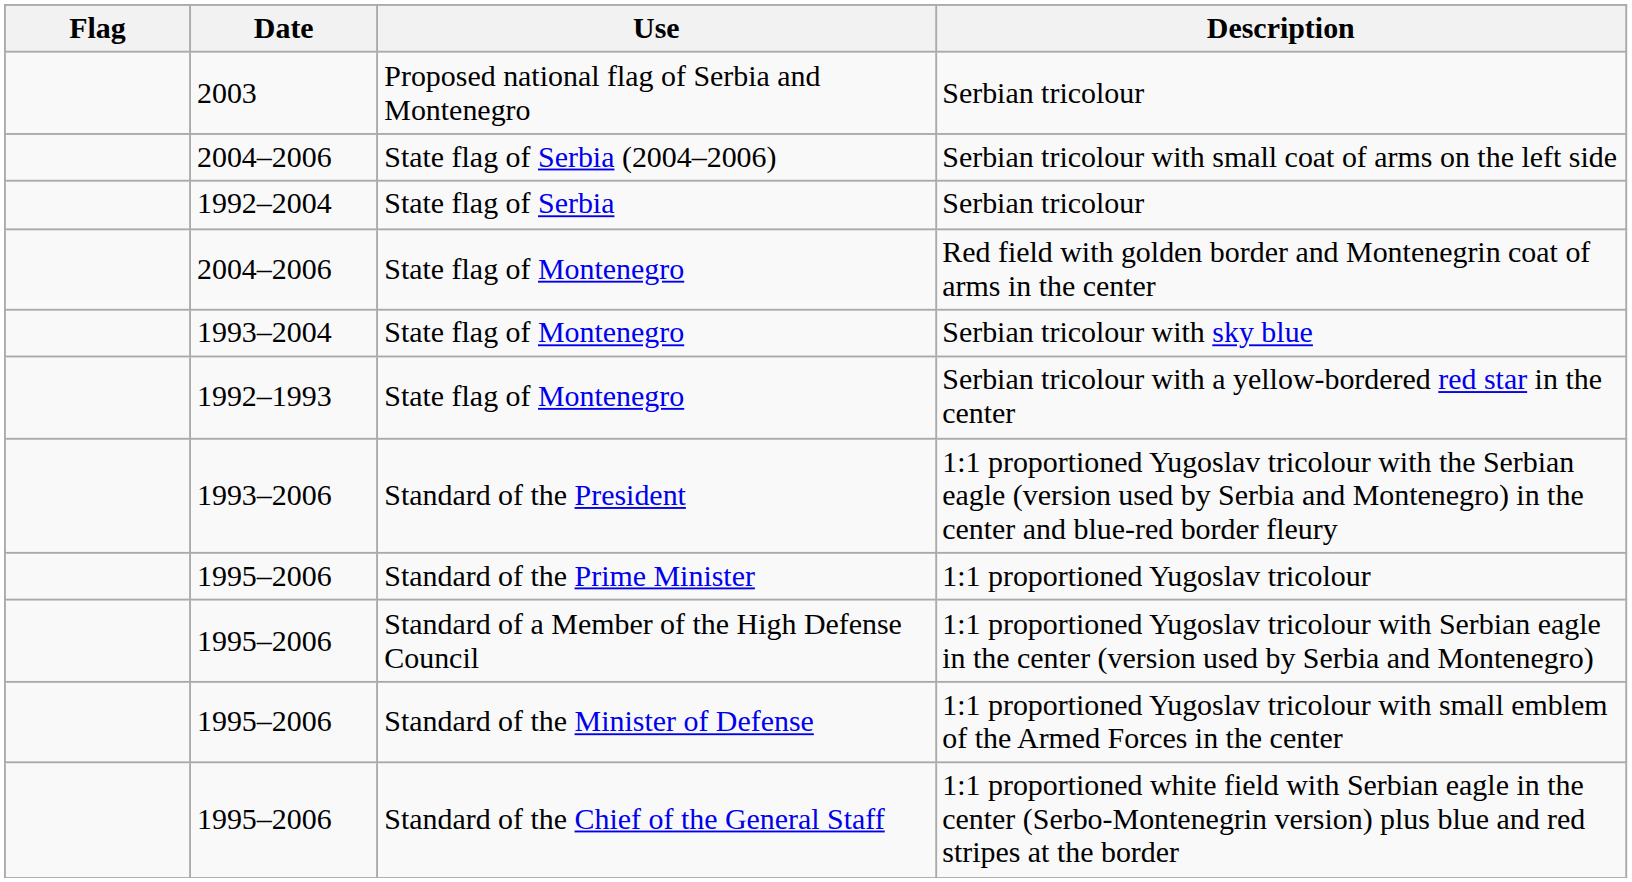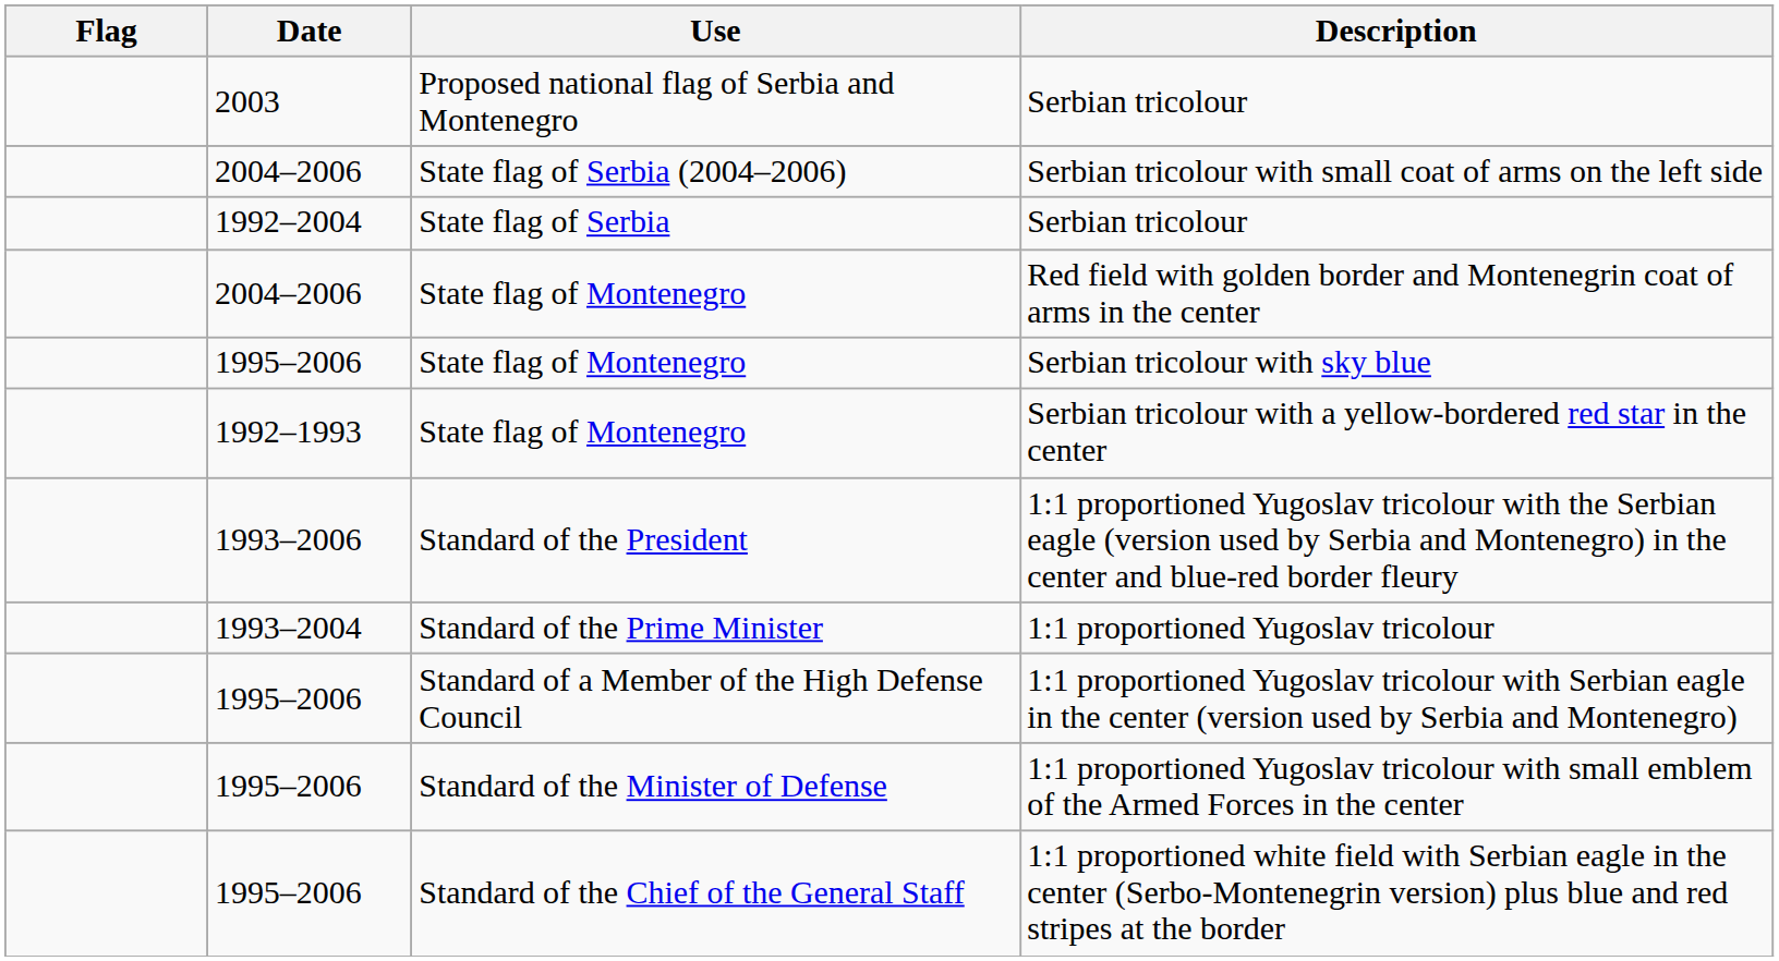Serbian tricolour with sky blue | Date: 1993–2004 -> 1995–2006
1:1 proportioned Yugoslav tricolour | Date: 1995–2006 -> 1993–2004
